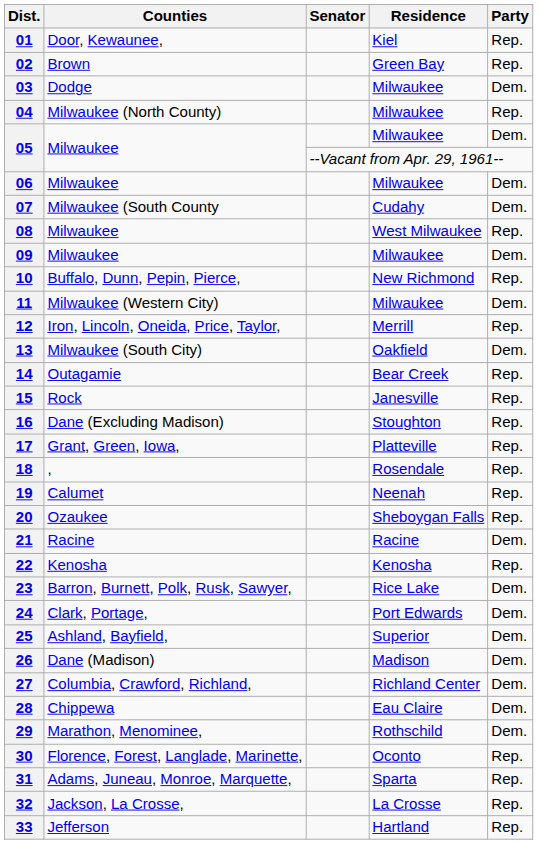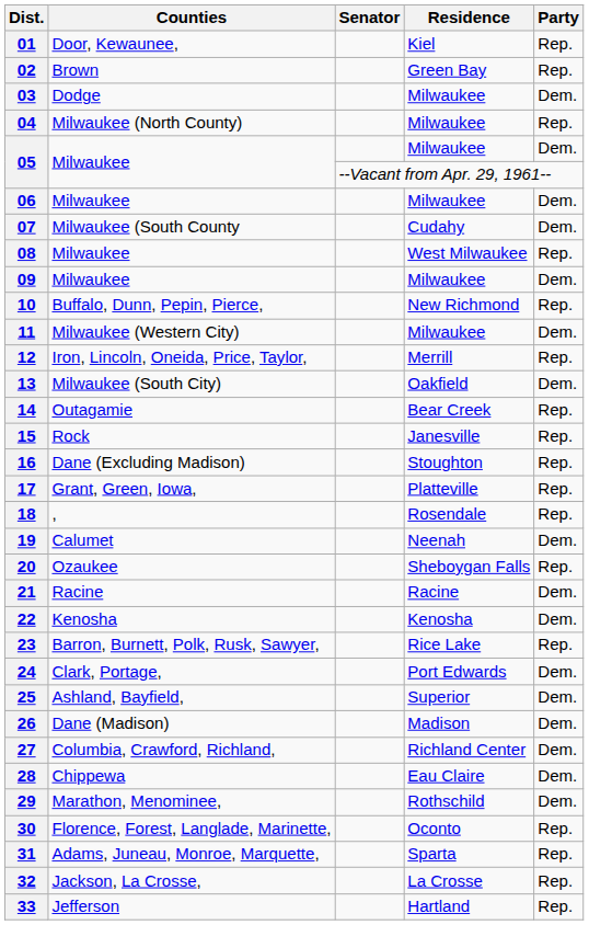19 | Party: Rep. -> Dem.
22 | Party: Rep. -> Dem.
23 | Party: Dem. -> Rep.
